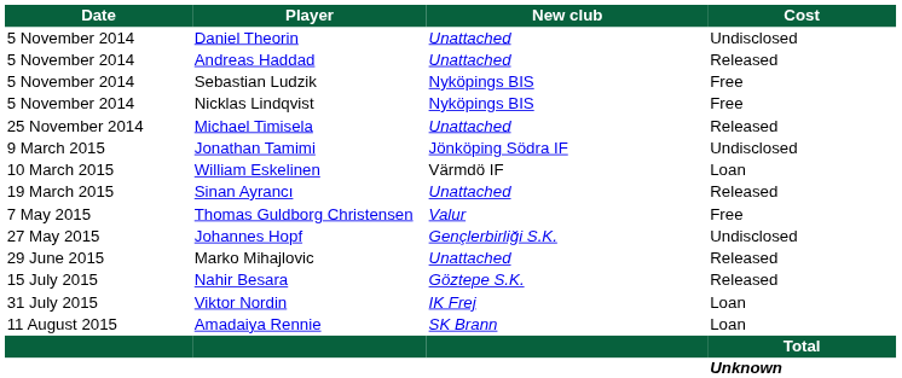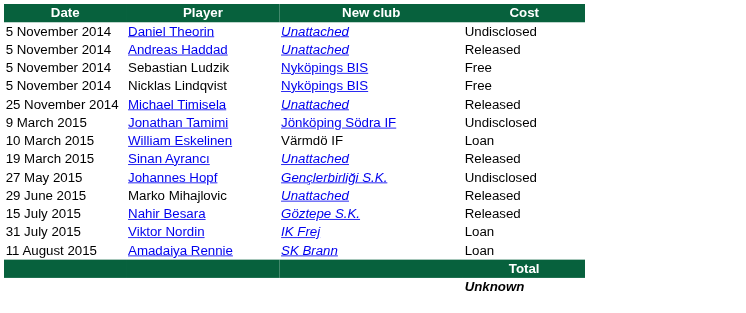- row: 7 May 2015 | Thomas Guldborg Christensen | Valur | Free
